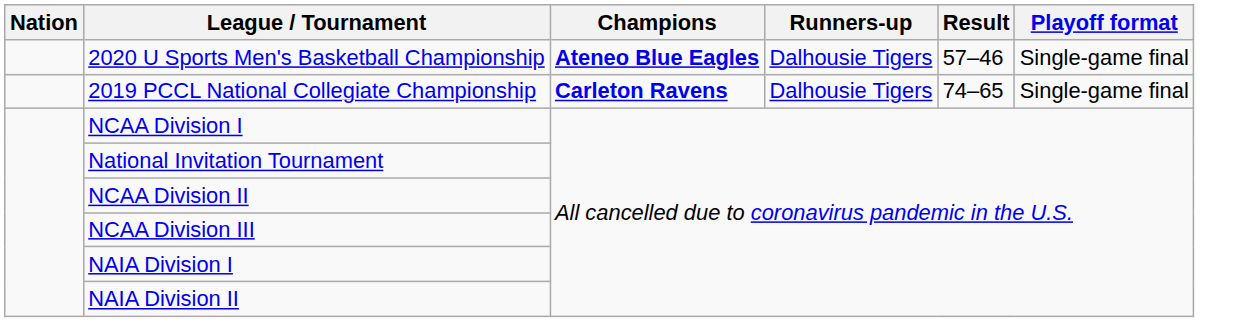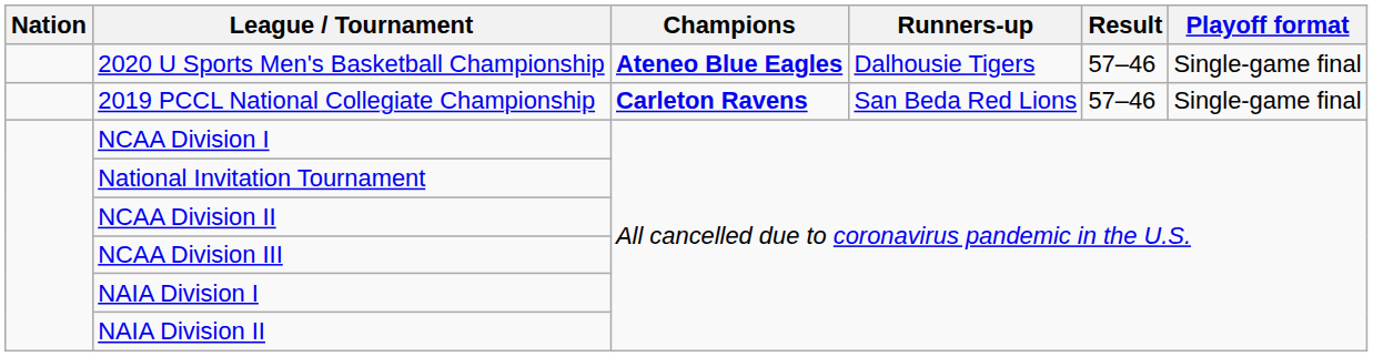2019 PCCL National Collegiate Championship | Runners-up: Dalhousie Tigers -> San Beda Red Lions
2019 PCCL National Collegiate Championship | Result: 74–65 -> 57–46
